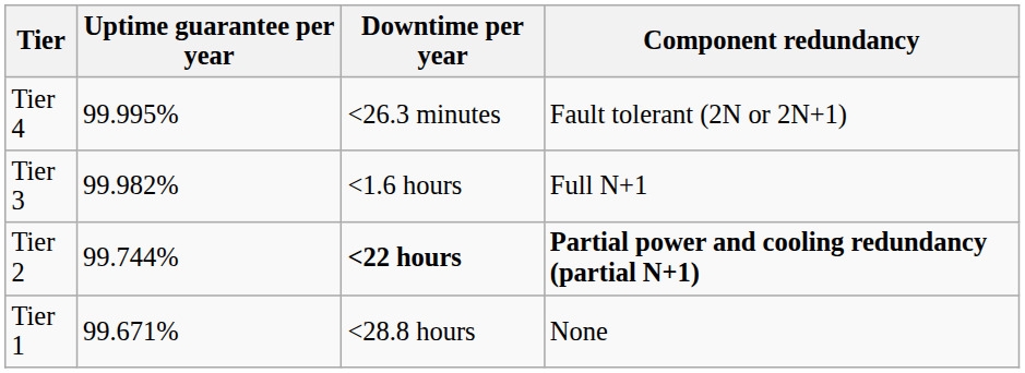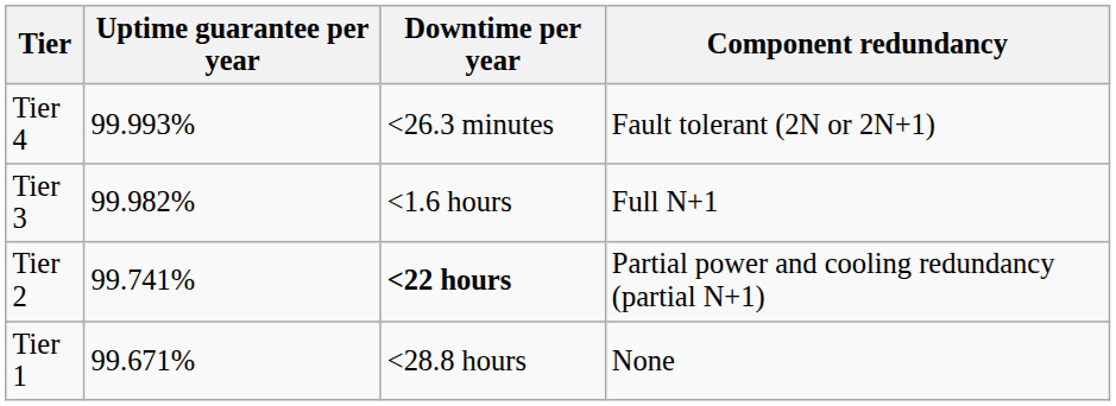Tier 4 | Uptime guarantee per year: 99.995% -> 99.993%
Tier 2 | Uptime guarantee per year: 99.744% -> 99.741%
Tier 2 | Component redundancy: bold -> normal
